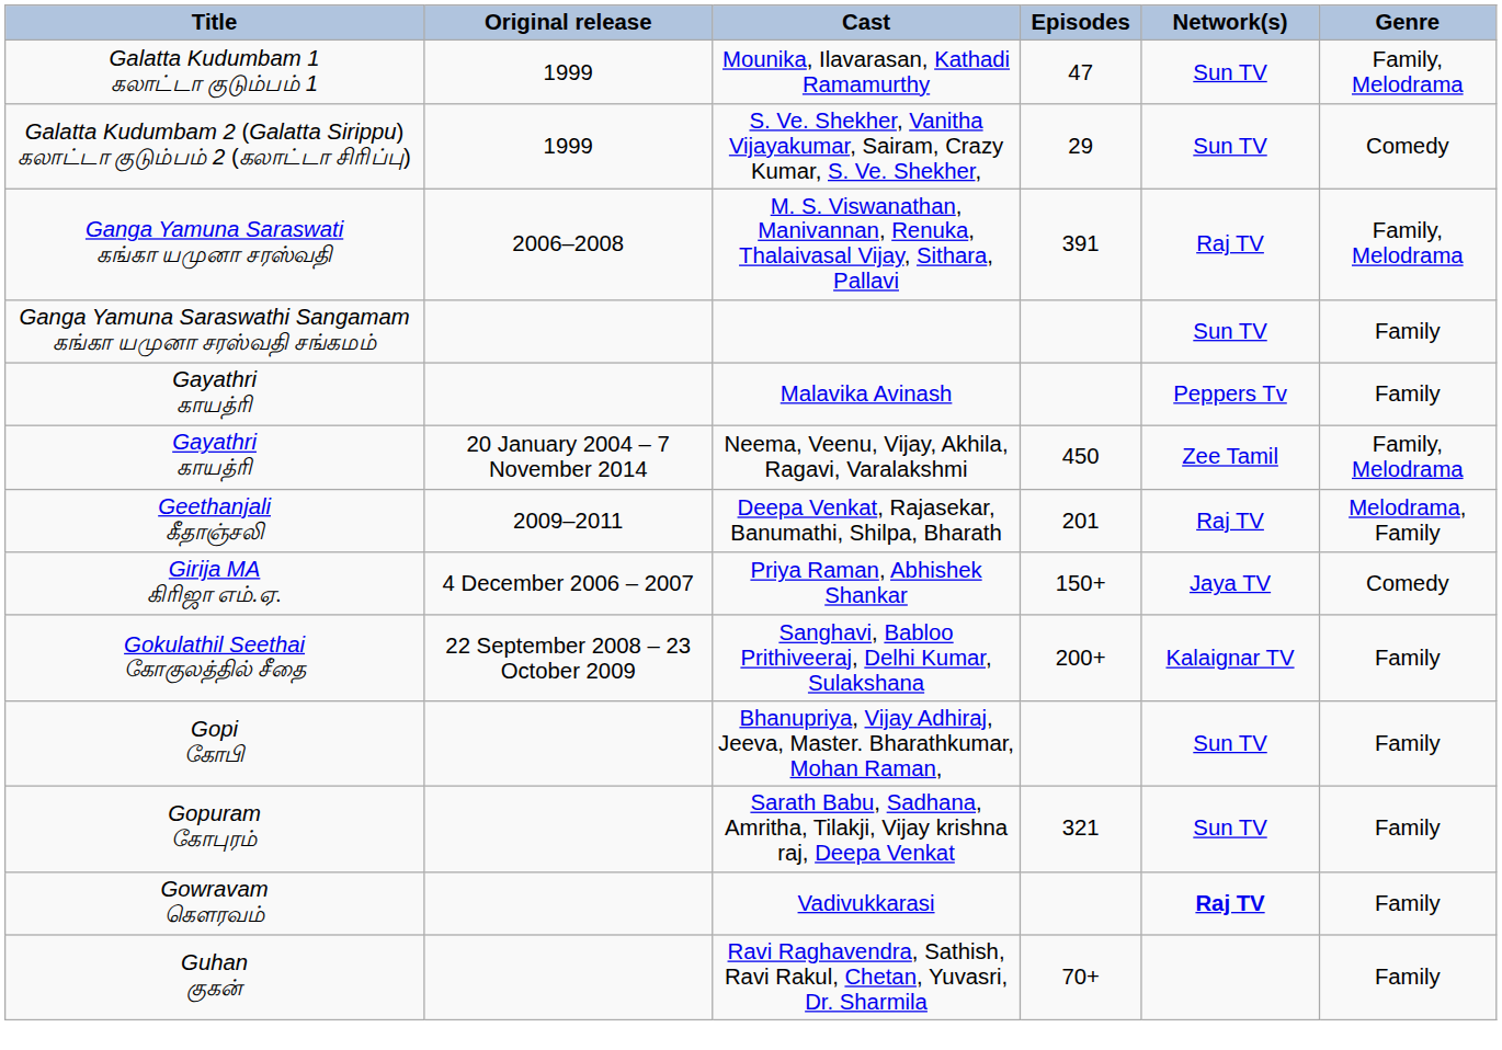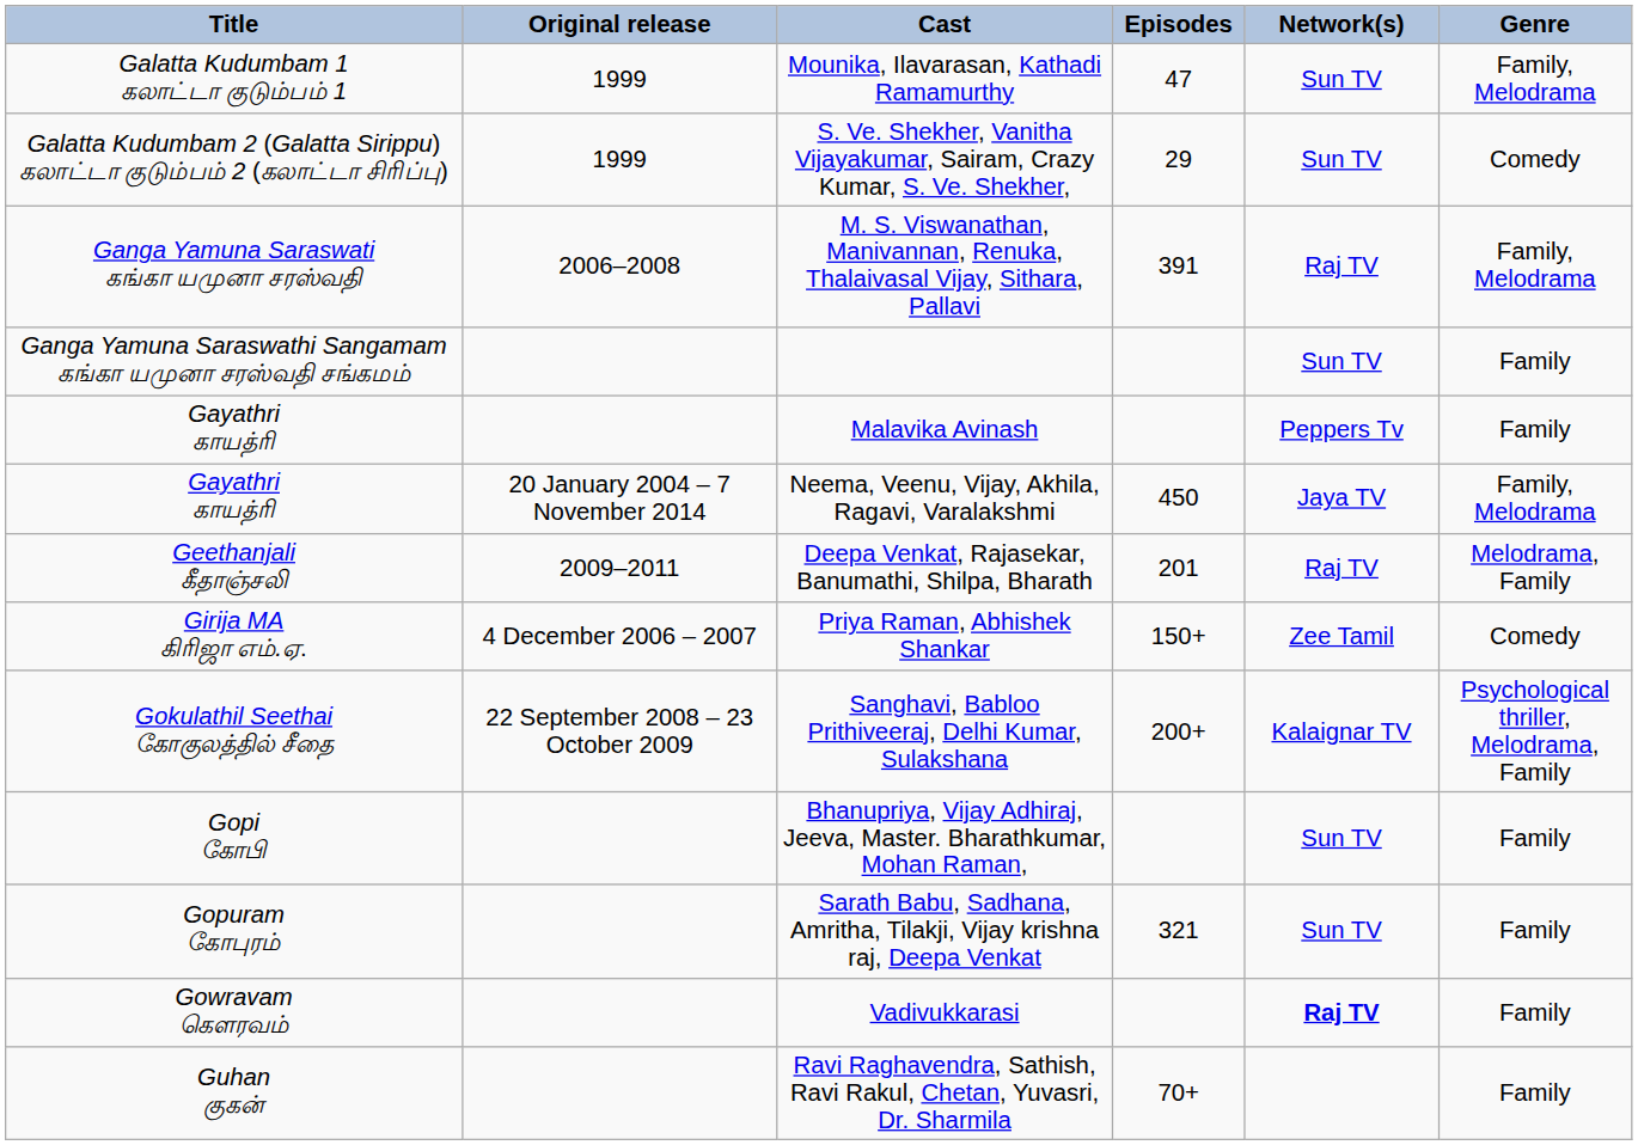Neema, Veenu, Vijay, Akhila, Ragavi, Varalakshmi | Network(s): Zee Tamil -> Jaya TV
Priya Raman, Abhishek Shankar | Network(s): Jaya TV -> Zee Tamil
Sanghavi, Babloo Prithiveeraj, Delhi Kumar, Sulakshana | Genre: Family -> Psychological thriller, Melodrama, Family
